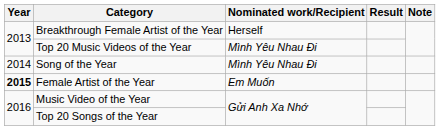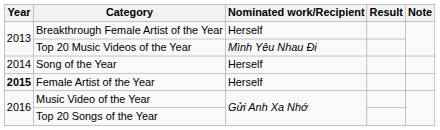Song of the Year | Nominated work/Recipient: Mình Yêu Nhau Đi -> Herself
Female Artist of the Year | Nominated work/Recipient: Em Muốn -> Herself
